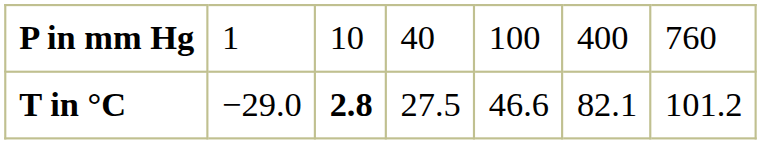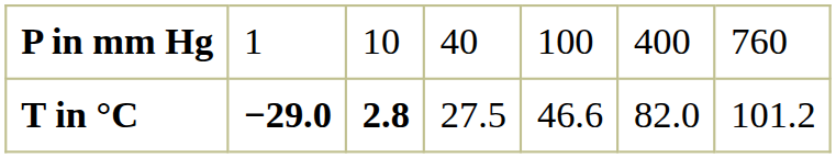T in °C | column 2: normal -> bold
T in °C | column 6: 82.1 -> 82.0
